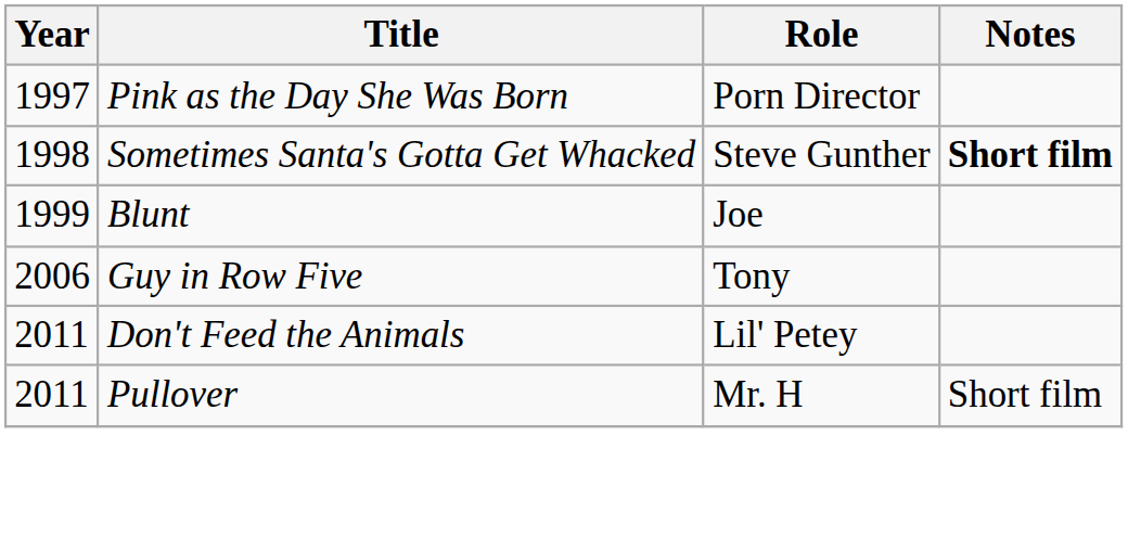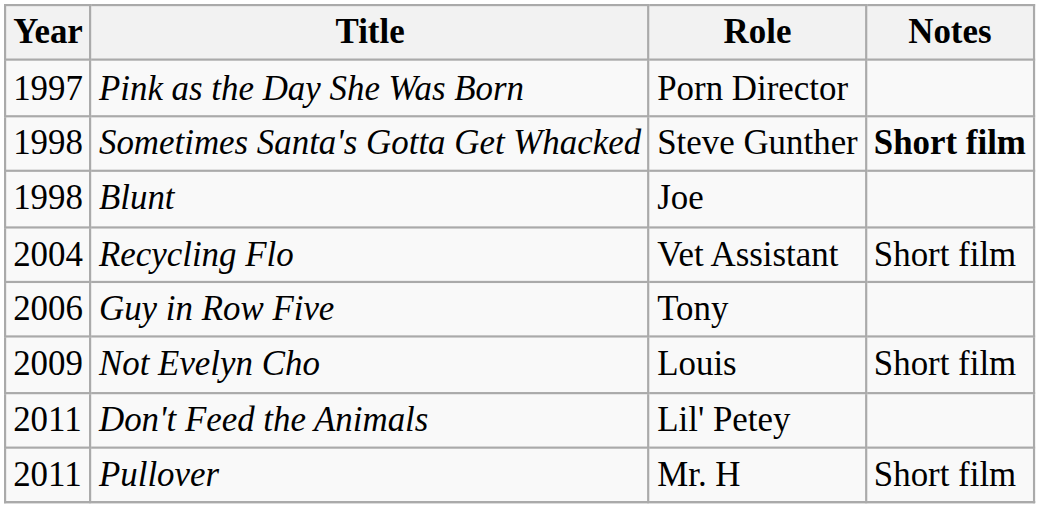Blunt | Year: 1999 -> 1998
+ row: 2004 | Recycling Flo | Vet Assistant | Short film
+ row: 2009 | Not Evelyn Cho | Louis | Short film
